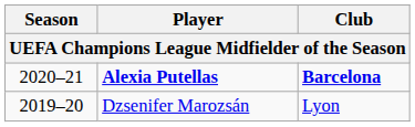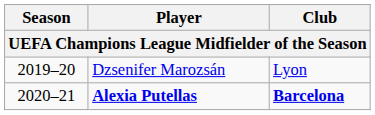rows swapped: Dzsenifer Marozsán <-> Alexia Putellas
